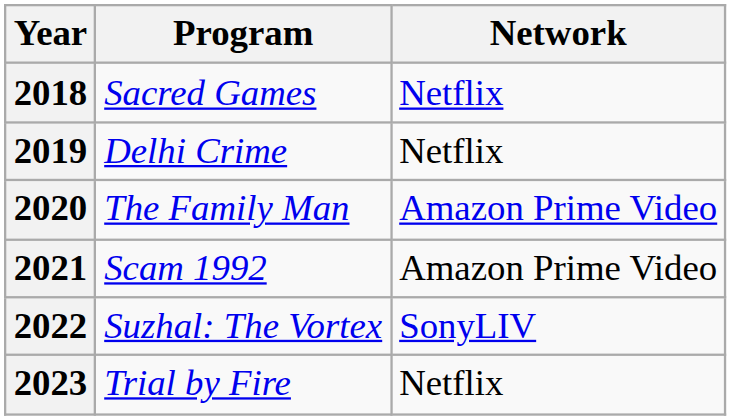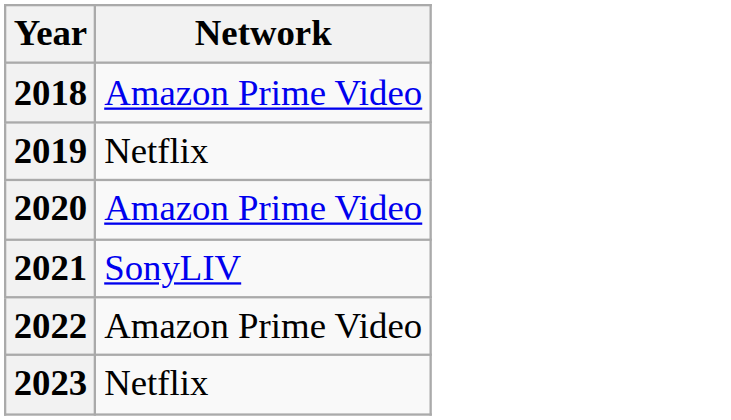- column: Program | Sacred Games | Delhi Crime | The Family Man | Scam 1992 | Suzhal: The Vortex | Trial by Fire
2018 | Network: Netflix -> Amazon Prime Video
2021 | Network: Amazon Prime Video -> SonyLIV
2022 | Network: SonyLIV -> Amazon Prime Video
